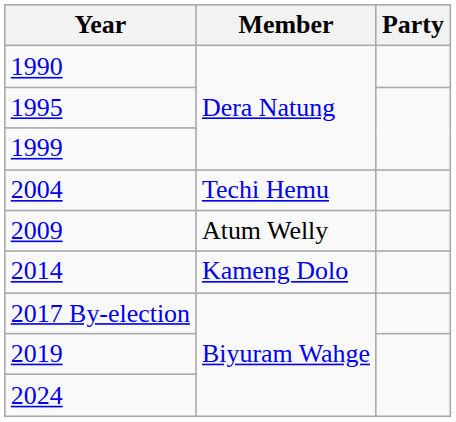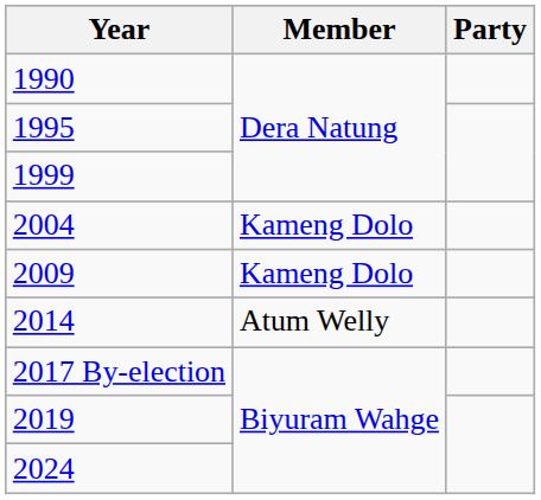2004 | Member: Techi Hemu -> Kameng Dolo
2009 | Member: Atum Welly -> Kameng Dolo
2014 | Member: Kameng Dolo -> Atum Welly
